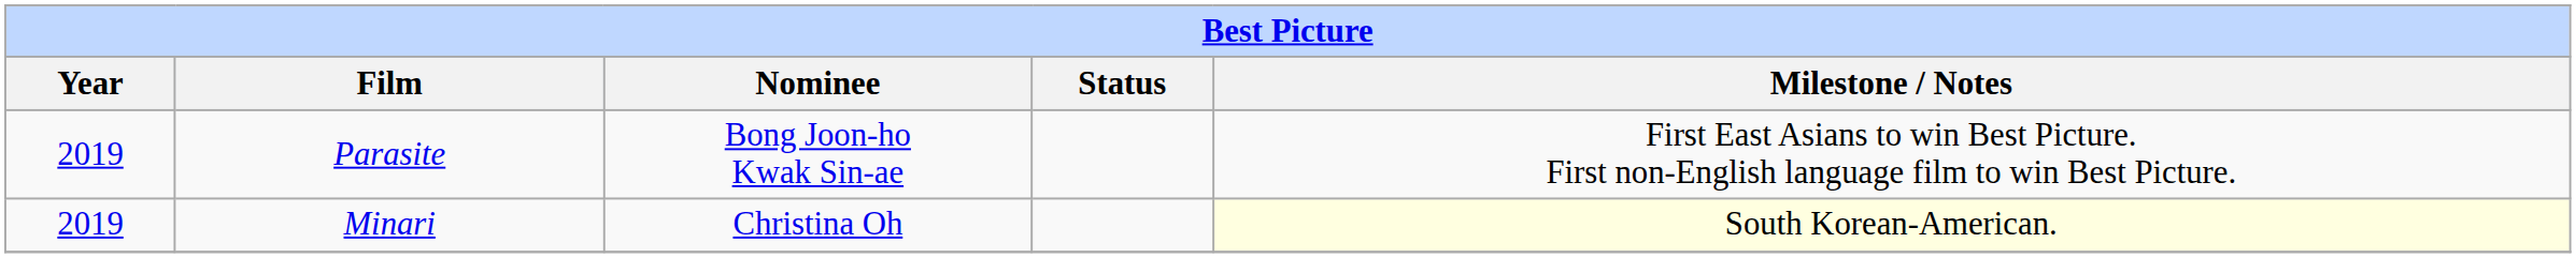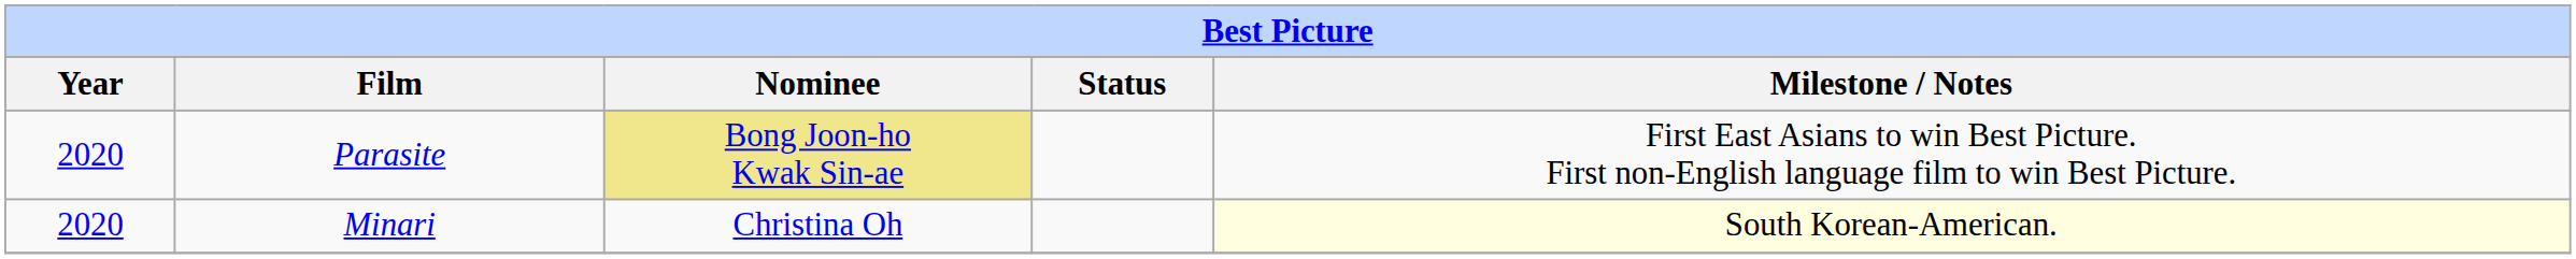Parasite | Year: 2019 -> 2020
Parasite | Nominee: no background -> khaki background
Minari | Year: 2019 -> 2020
